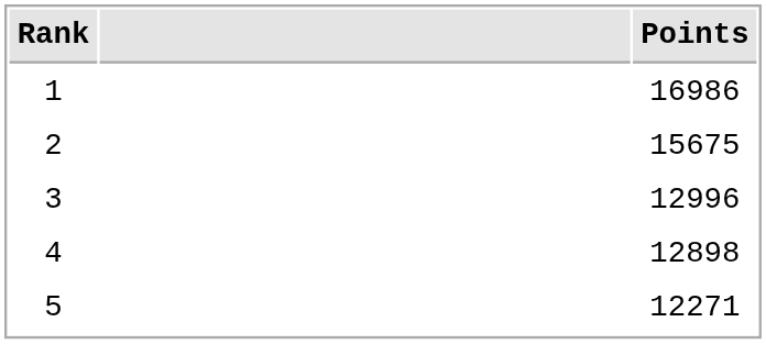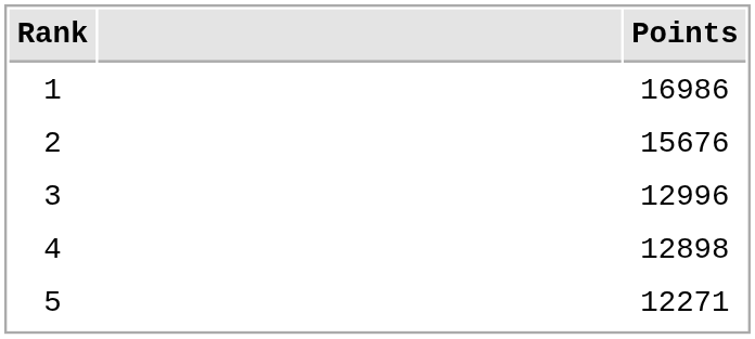2 | Points: 15675 -> 15676
